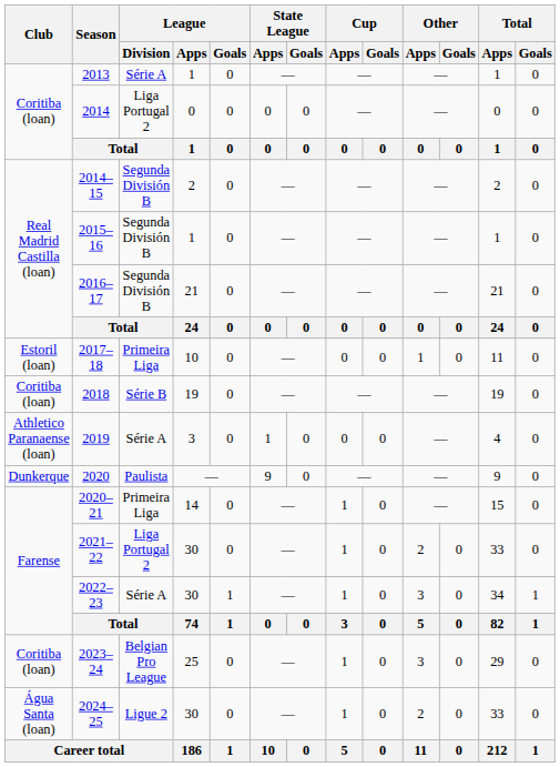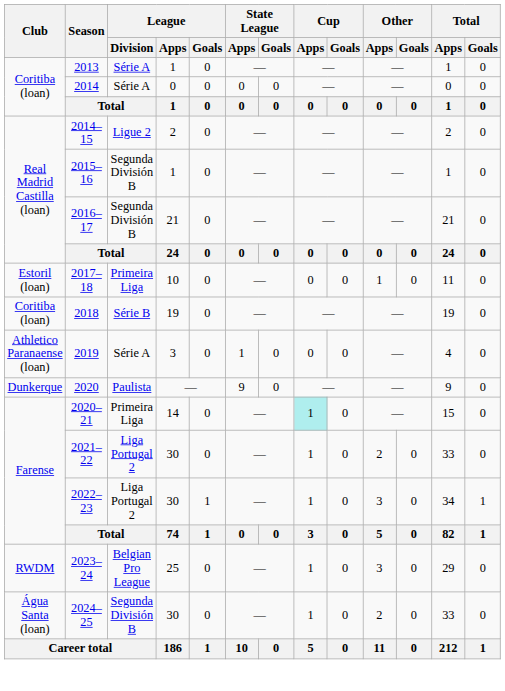2014 | League / Division: Liga Portugal 2 -> Série A
2014–15 | League / Division: Segunda División B -> Ligue 2
2020–21 | Cup / Apps: no background -> paleturquoise background
2022–23 | League / Division: Série A -> Liga Portugal 2
2023–24 | Club: Coritiba (loan) -> RWDM
2024–25 | League / Division: Ligue 2 -> Segunda División B
